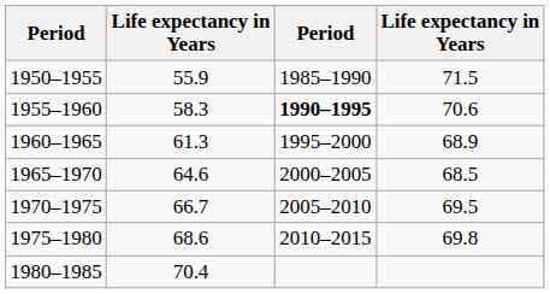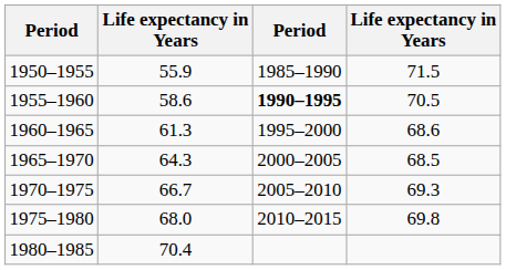1955–1960 | column 2: 58.3 -> 58.6
1955–1960 | column 4: 70.6 -> 70.5
1960–1965 | column 4: 68.9 -> 68.6
1965–1970 | column 2: 64.6 -> 64.3
1970–1975 | column 4: 69.5 -> 69.3
1975–1980 | column 2: 68.6 -> 68.0
